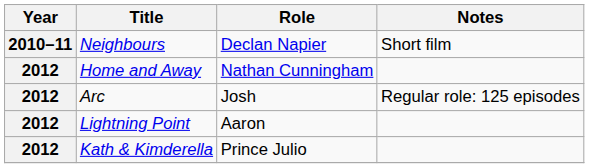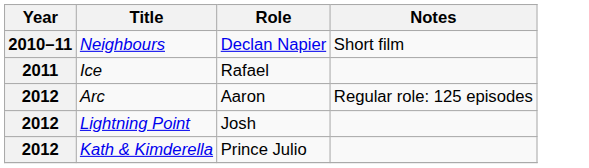+ row: 2011 | Ice | Rafael
- row: 2012 | Home and Away | Nathan Cunningham
Arc | Role: Josh -> Aaron
Lightning Point | Role: Aaron -> Josh
